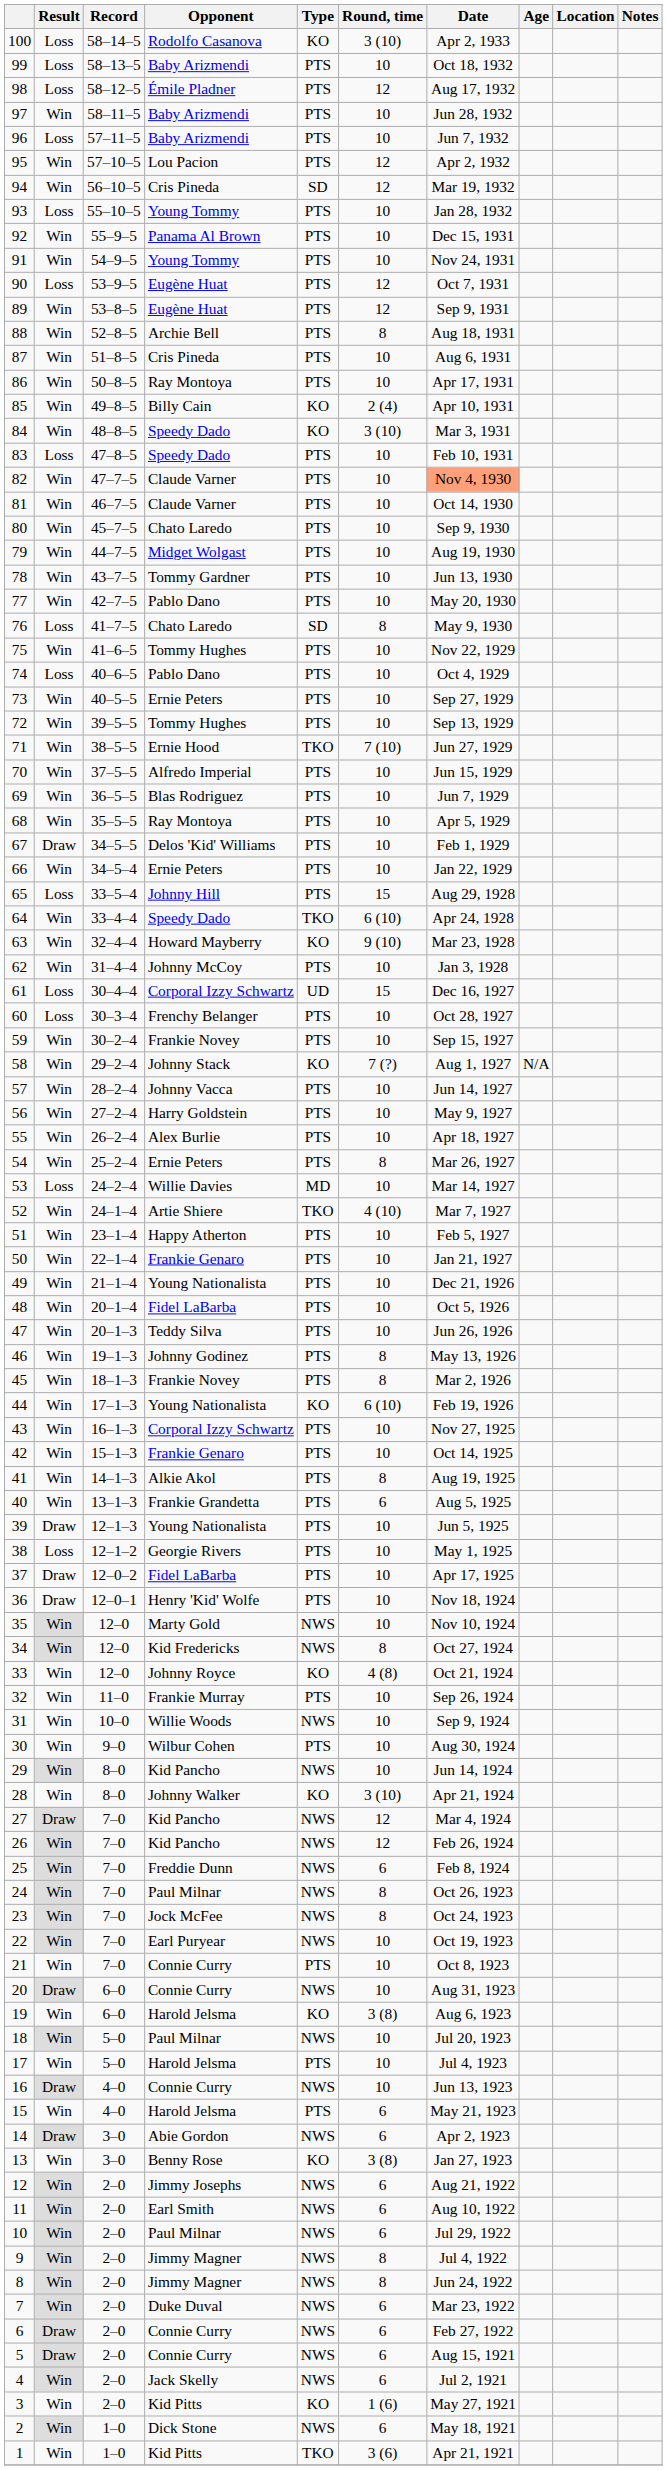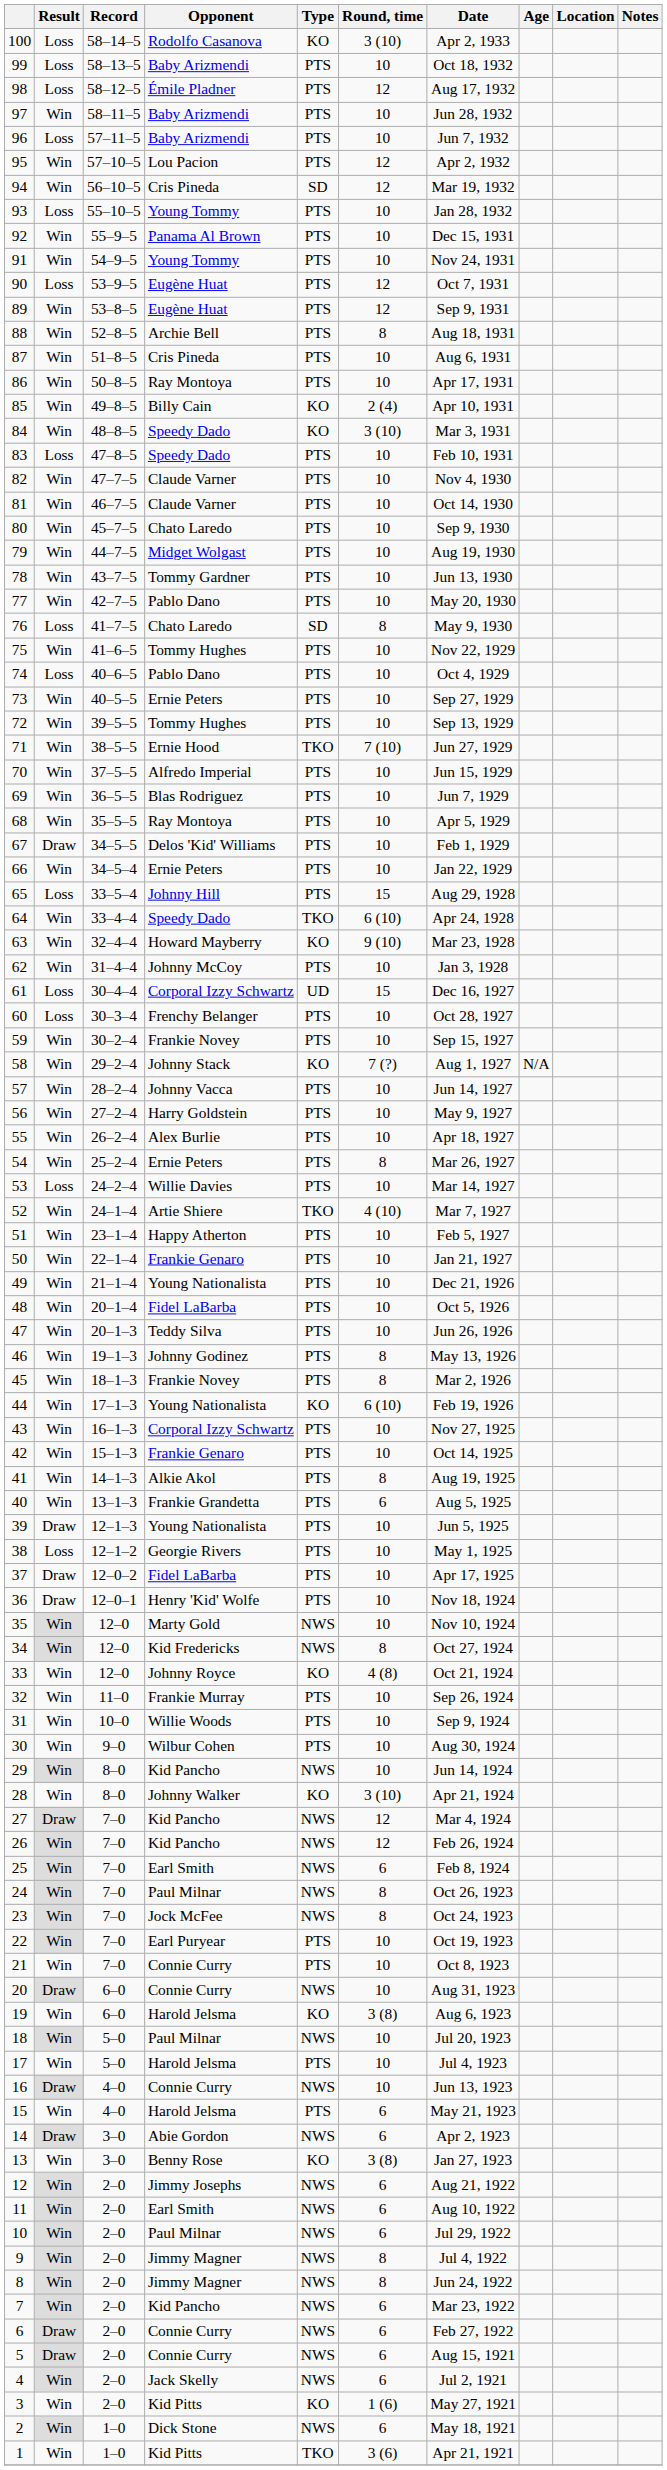82 | Date: lightsalmon background -> no background
53 | Type: MD -> PTS
31 | Type: NWS -> PTS
25 | Opponent: Freddie Dunn -> Earl Smith
22 | Type: NWS -> PTS
7 | Opponent: Duke Duval -> Kid Pancho
